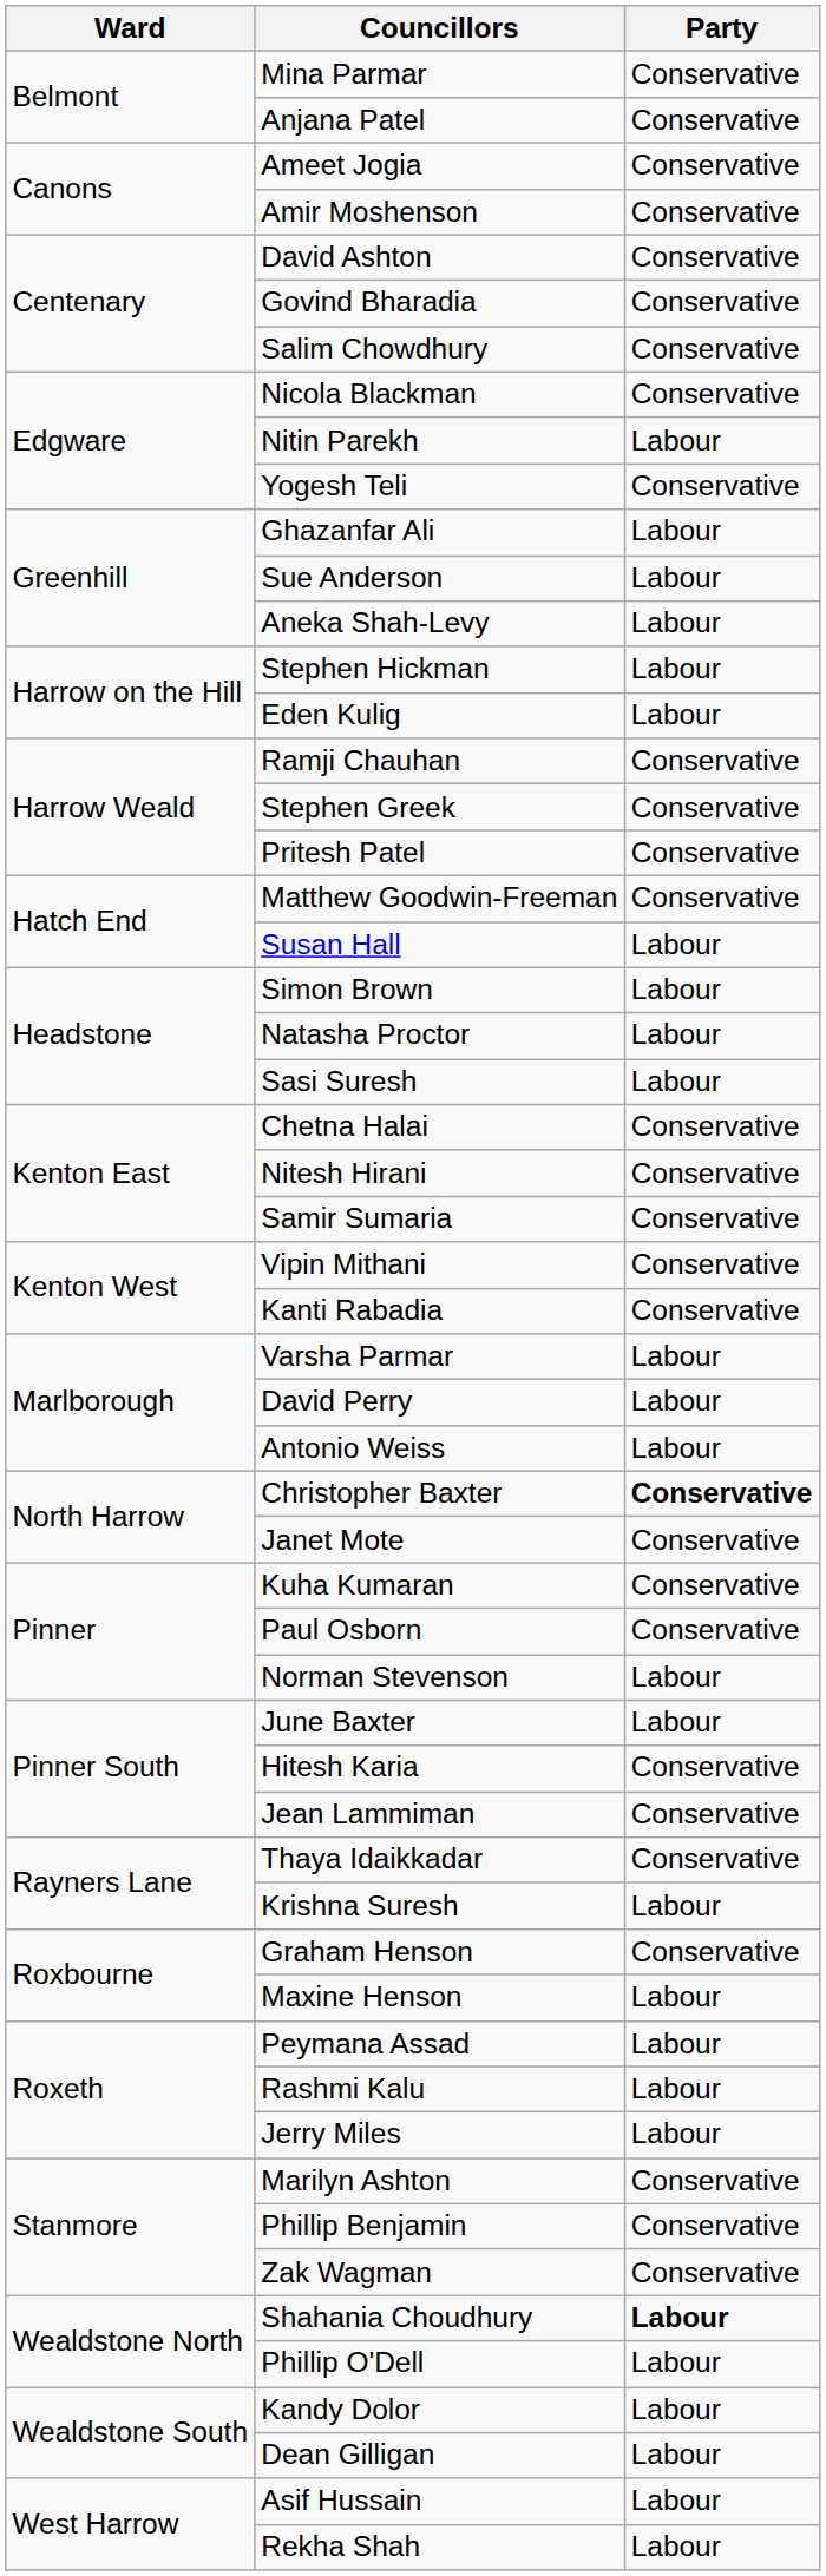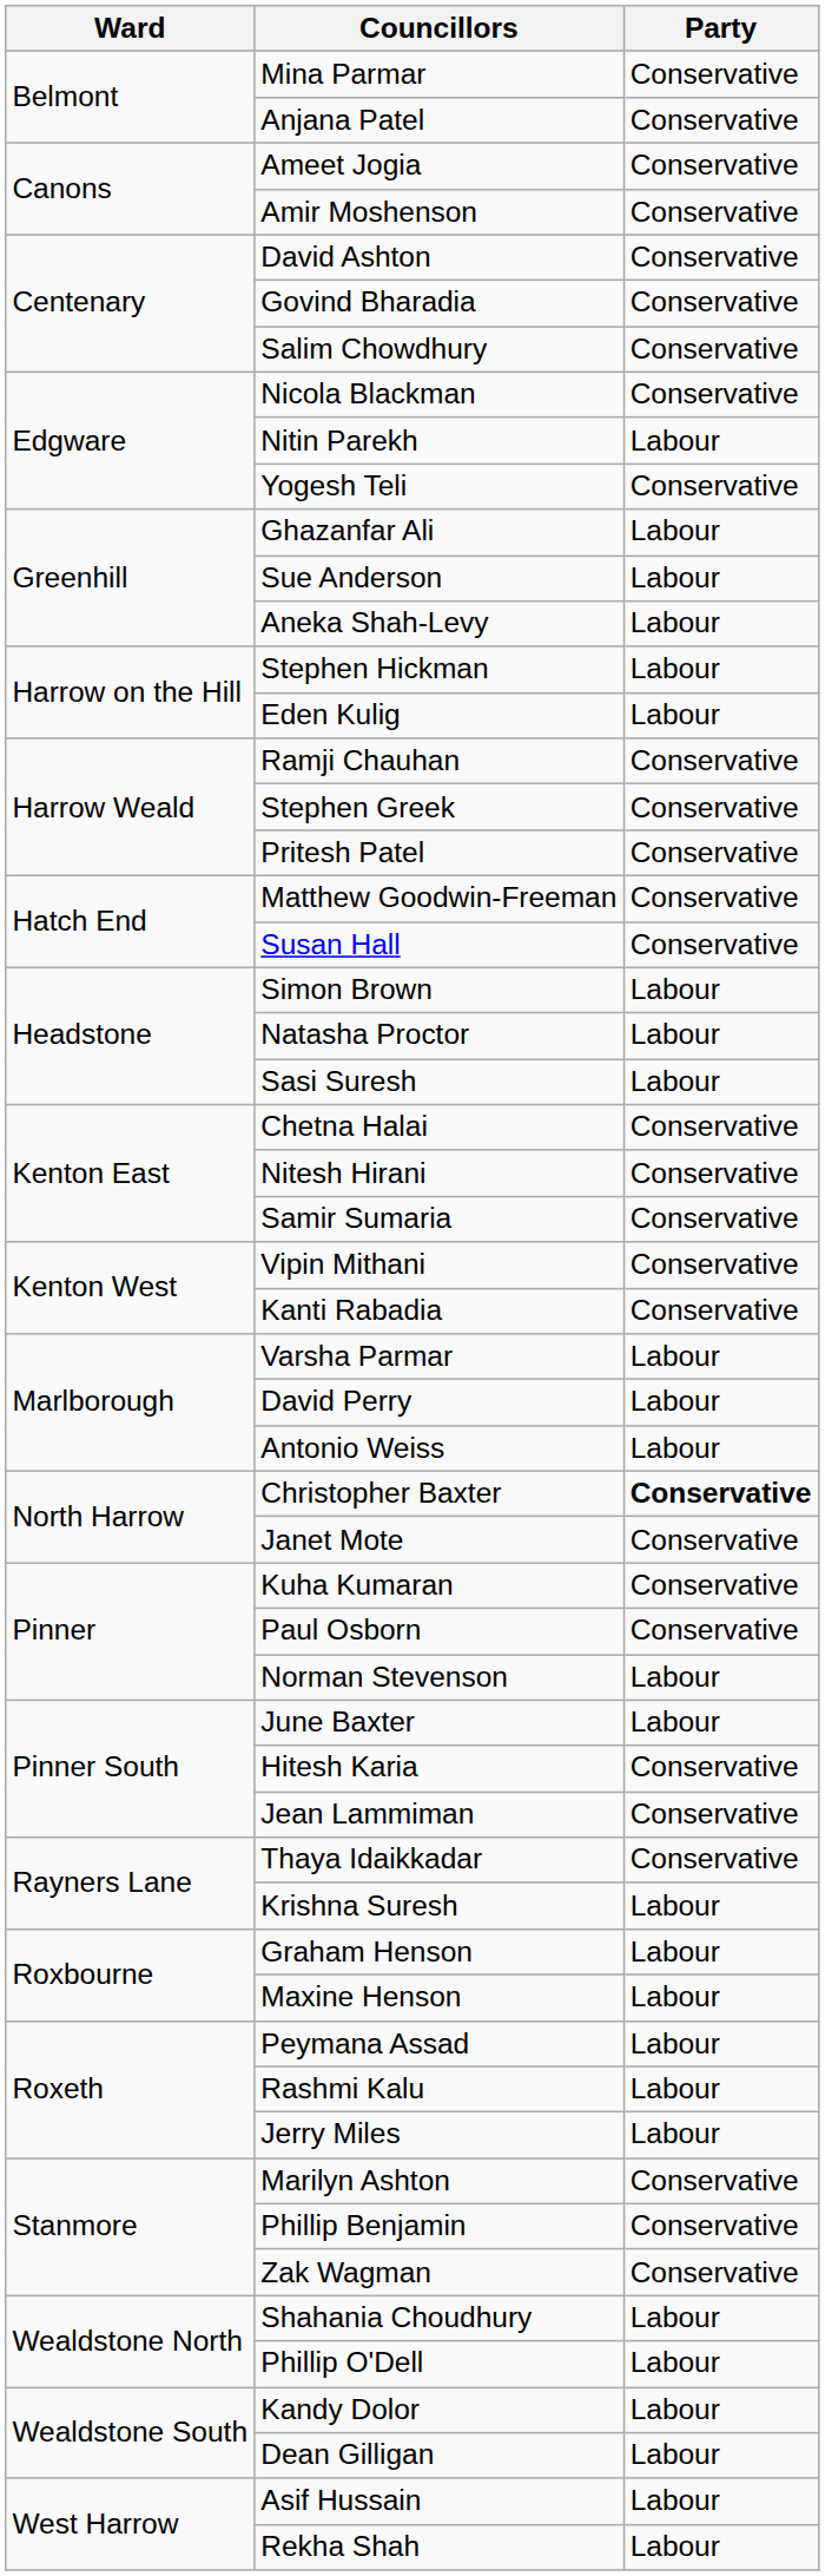Susan Hall | Party: Labour -> Conservative
Graham Henson | Party: Conservative -> Labour
Shahania Choudhury | Party: bold -> normal
